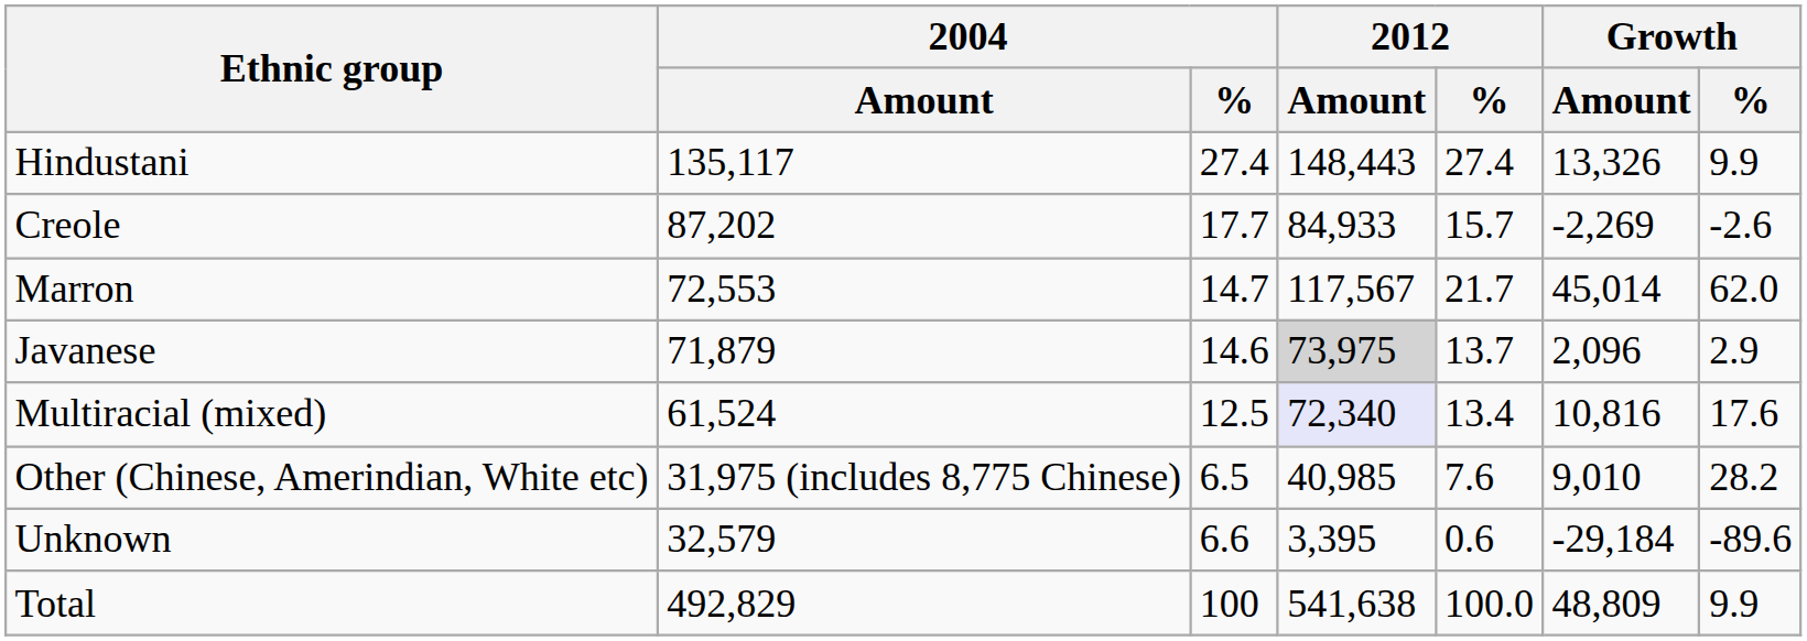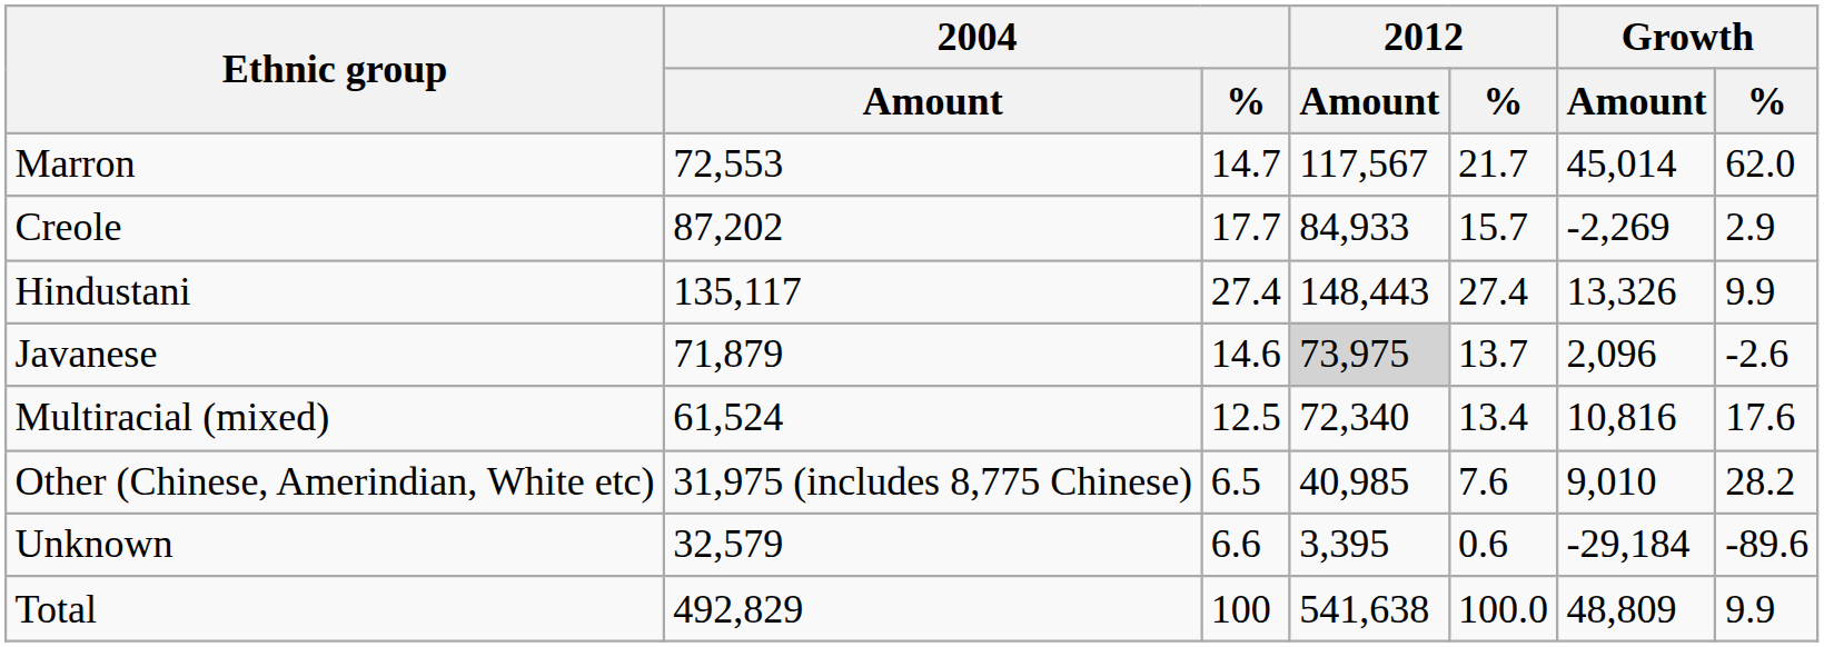rows swapped: Marron <-> Hindustani
Creole | Growth / %: ‐2.6 -> 2.9
Javanese | Growth / %: 2.9 -> ‐2.6
Multiracial (mixed) | 2012 / Amount: lavender background -> no background
